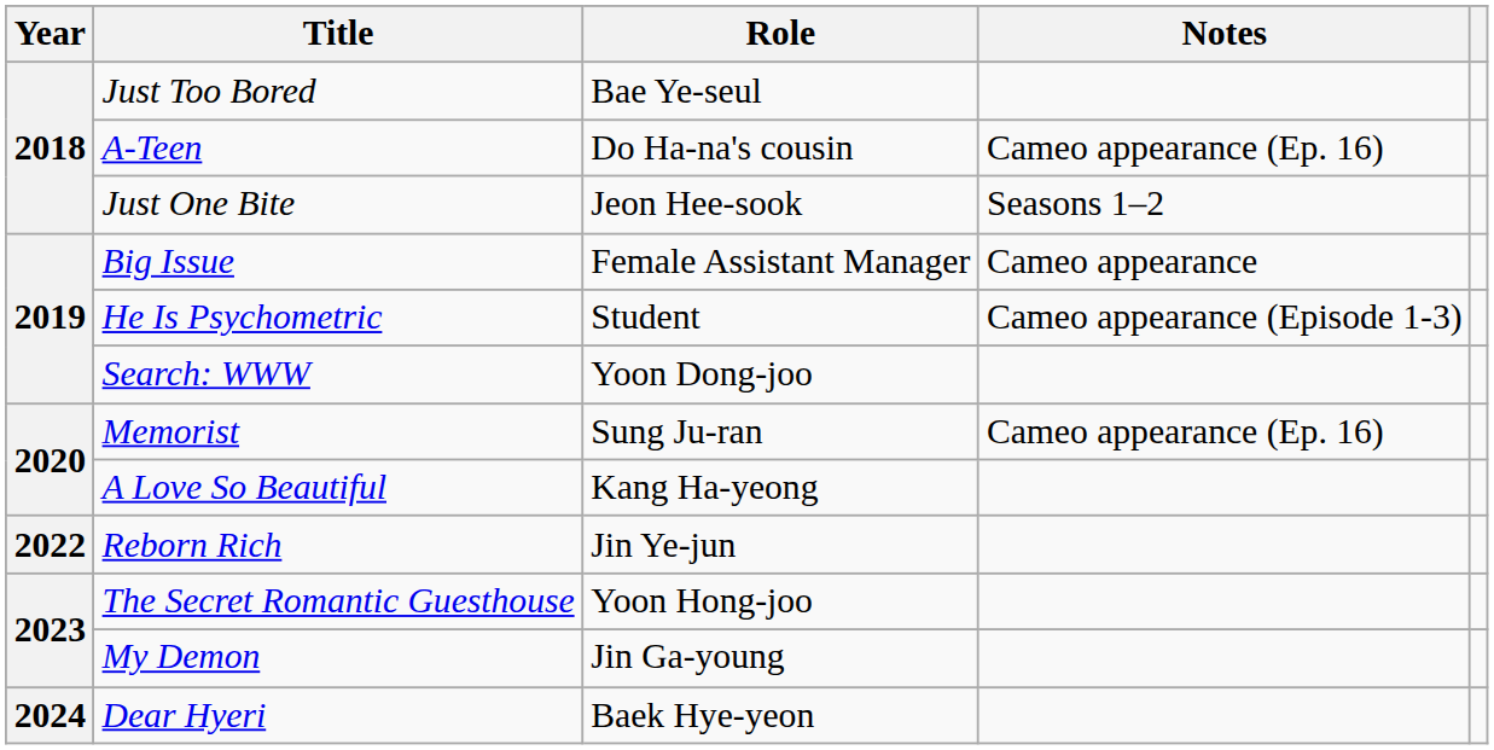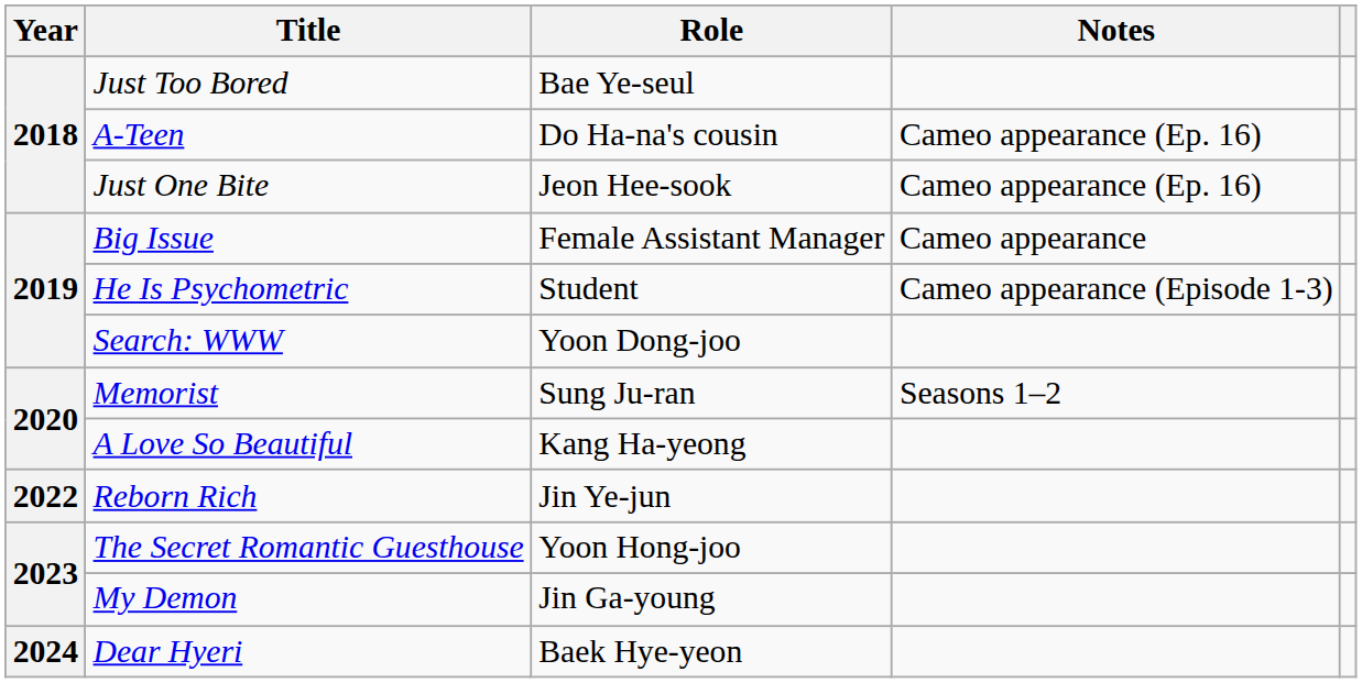Just One Bite | Notes: Seasons 1–2 -> Cameo appearance (Ep. 16)
Memorist | Notes: Cameo appearance (Ep. 16) -> Seasons 1–2
